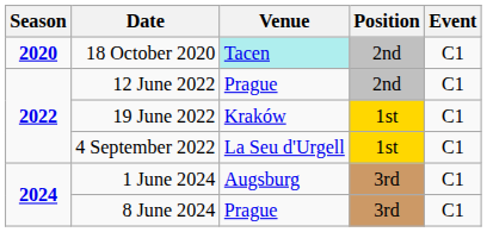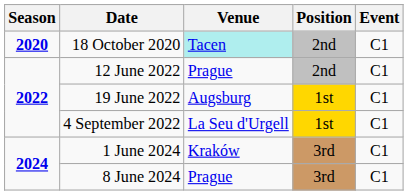19 June 2022 | Venue: Kraków -> Augsburg
1 June 2024 | Venue: Augsburg -> Kraków
